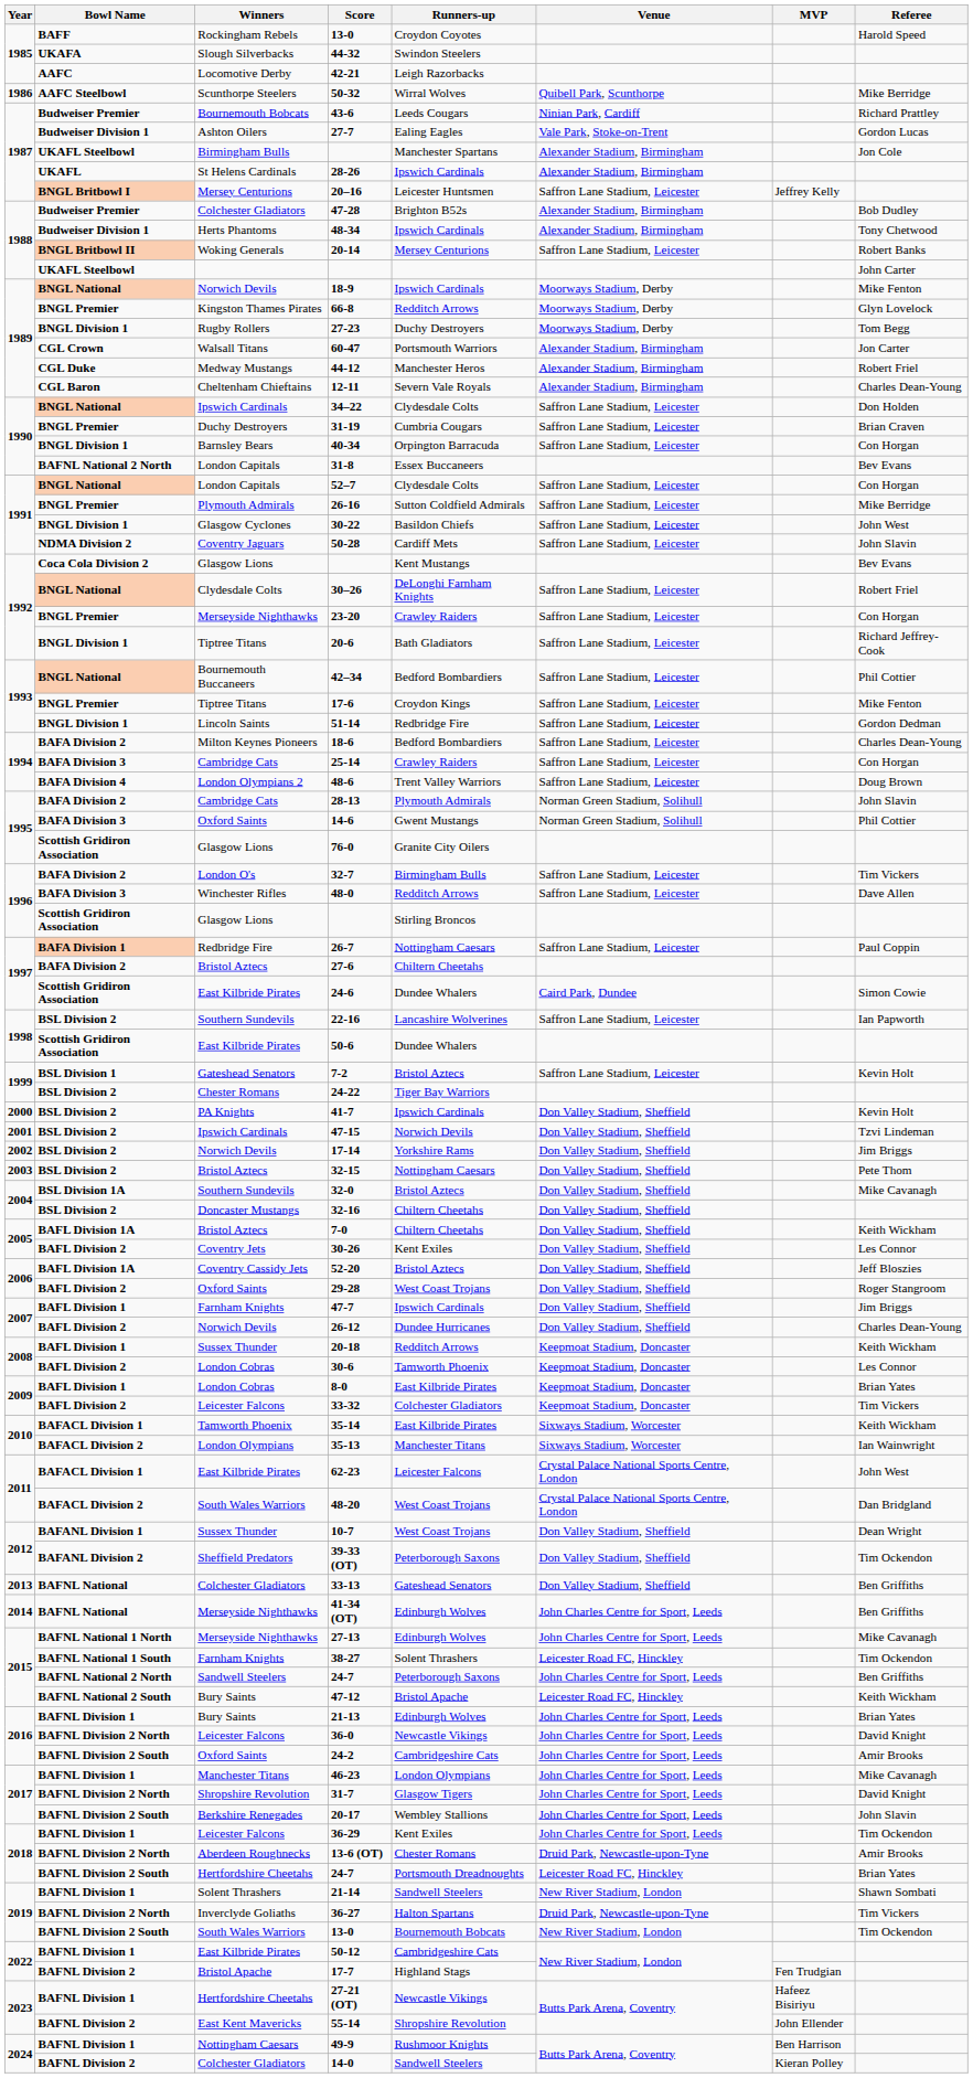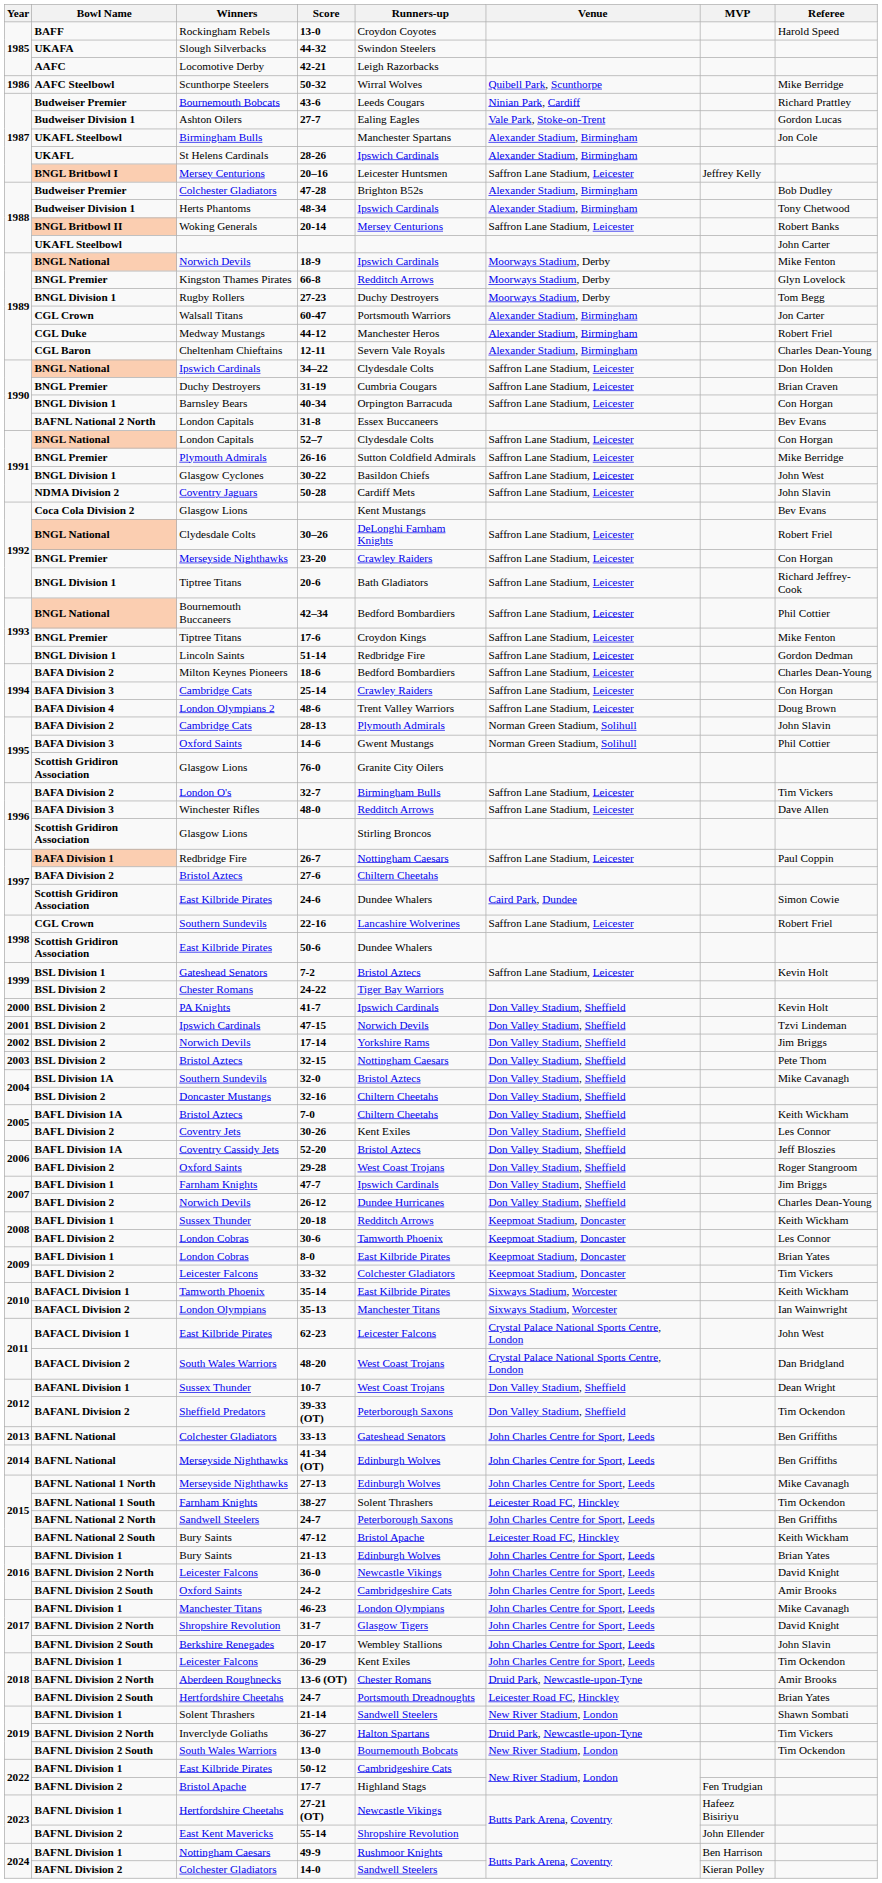22-16 | Bowl Name: BSL Division 2 -> CGL Crown
22-16 | Referee: Ian Papworth -> Robert Friel
33-13 | Venue: Don Valley Stadium, Sheffield -> John Charles Centre for Sport, Leeds
